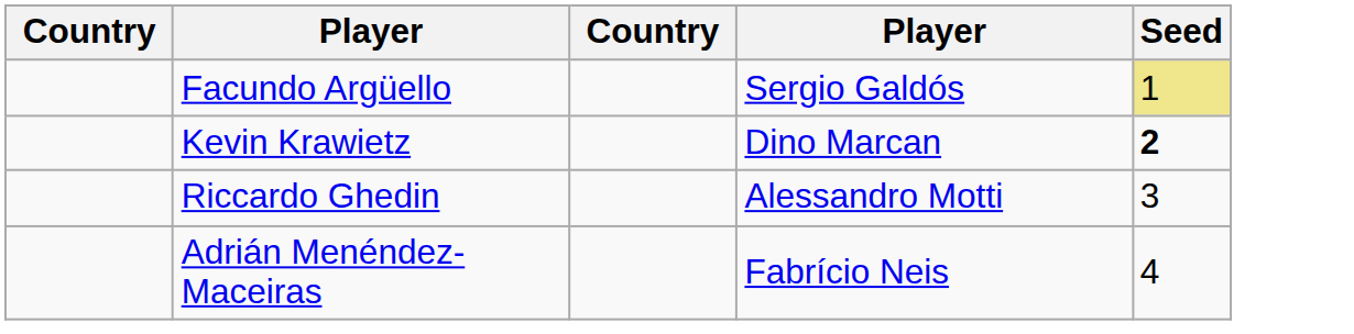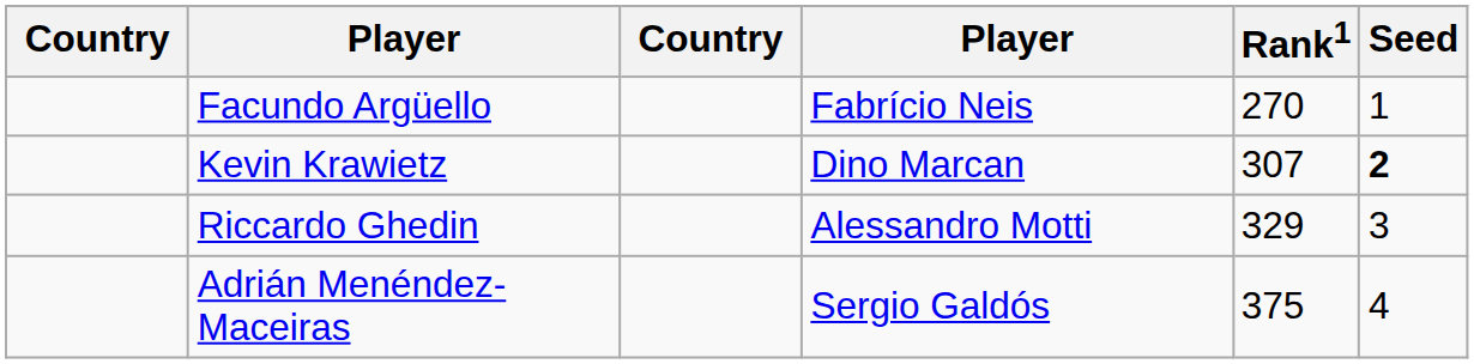+ column: Rank1 | 270 | 307 | 329 | 375
Facundo Argüello | column 4: Sergio Galdós -> Fabrício Neis
Facundo Argüello | Seed: khaki background -> no background
Adrián Menéndez-Maceiras | column 4: Fabrício Neis -> Sergio Galdós
